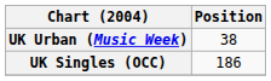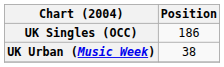rows swapped: UK Singles (OCC) <-> UK Urban (Music Week)
